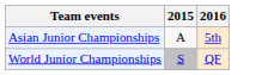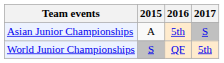+ column: 2017 | S | 5th
